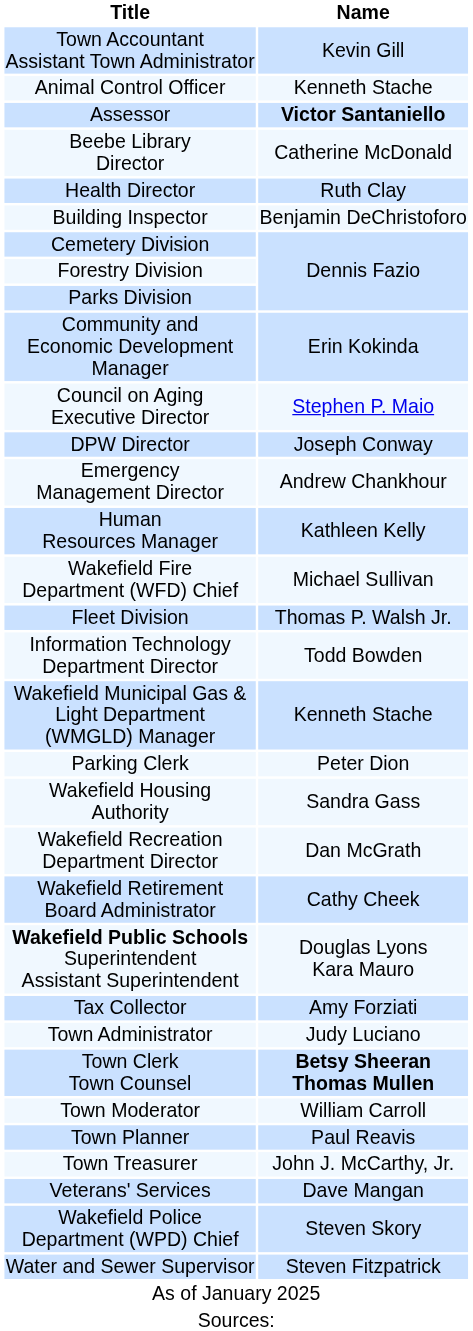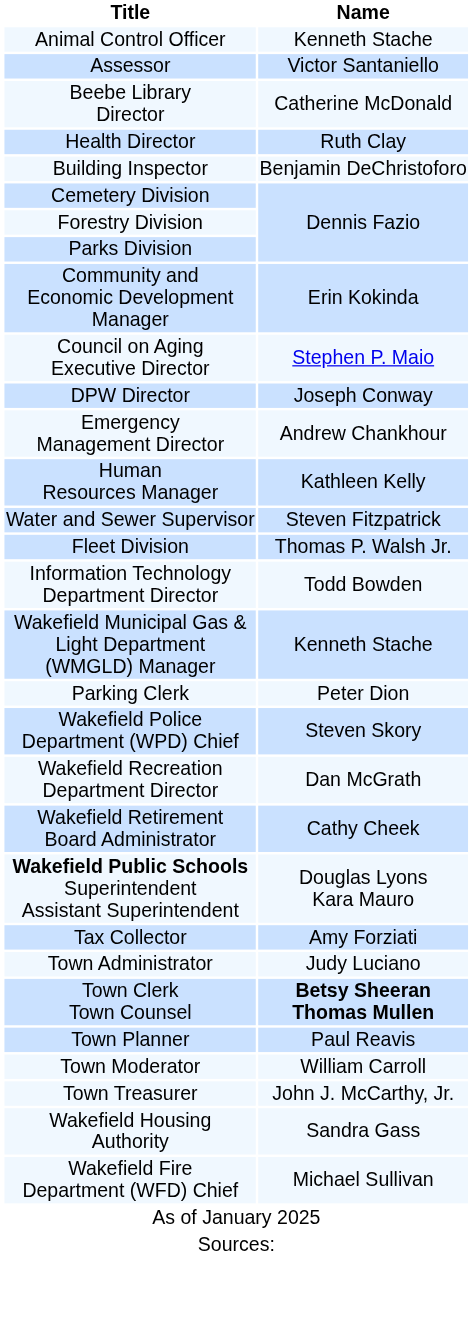- row: Town Accountant Assistant Town Administrator | Kevin Gill
Assessor | Name: bold -> normal
rows swapped: Wakefield Fire Department (WFD) Chief <-> Water and Sewer Supervisor
rows swapped: Wakefield Police Department (WPD) Chief <-> Wakefield Housing Authority
rows swapped: Town Moderator <-> Town Planner
- row: Veterans' Services | Dave Mangan
